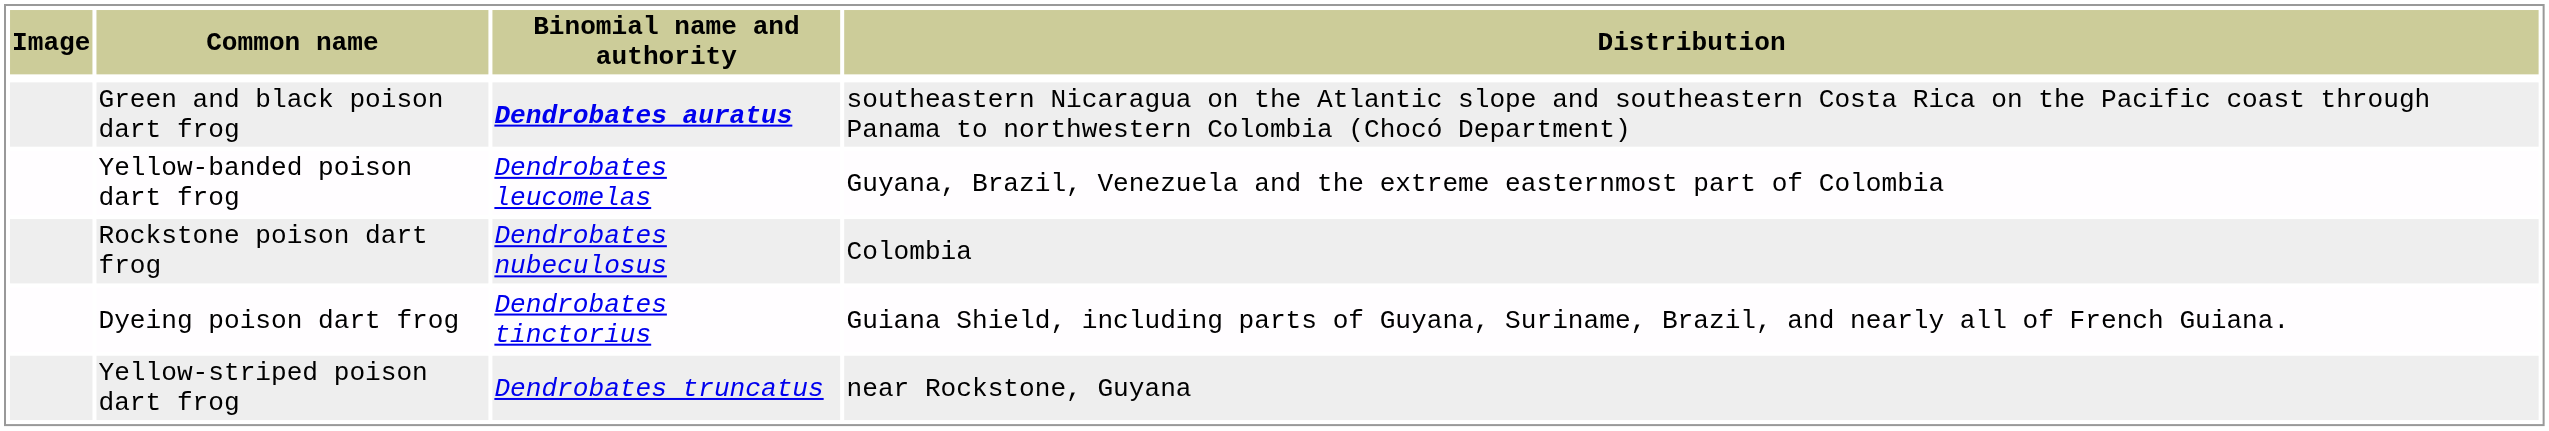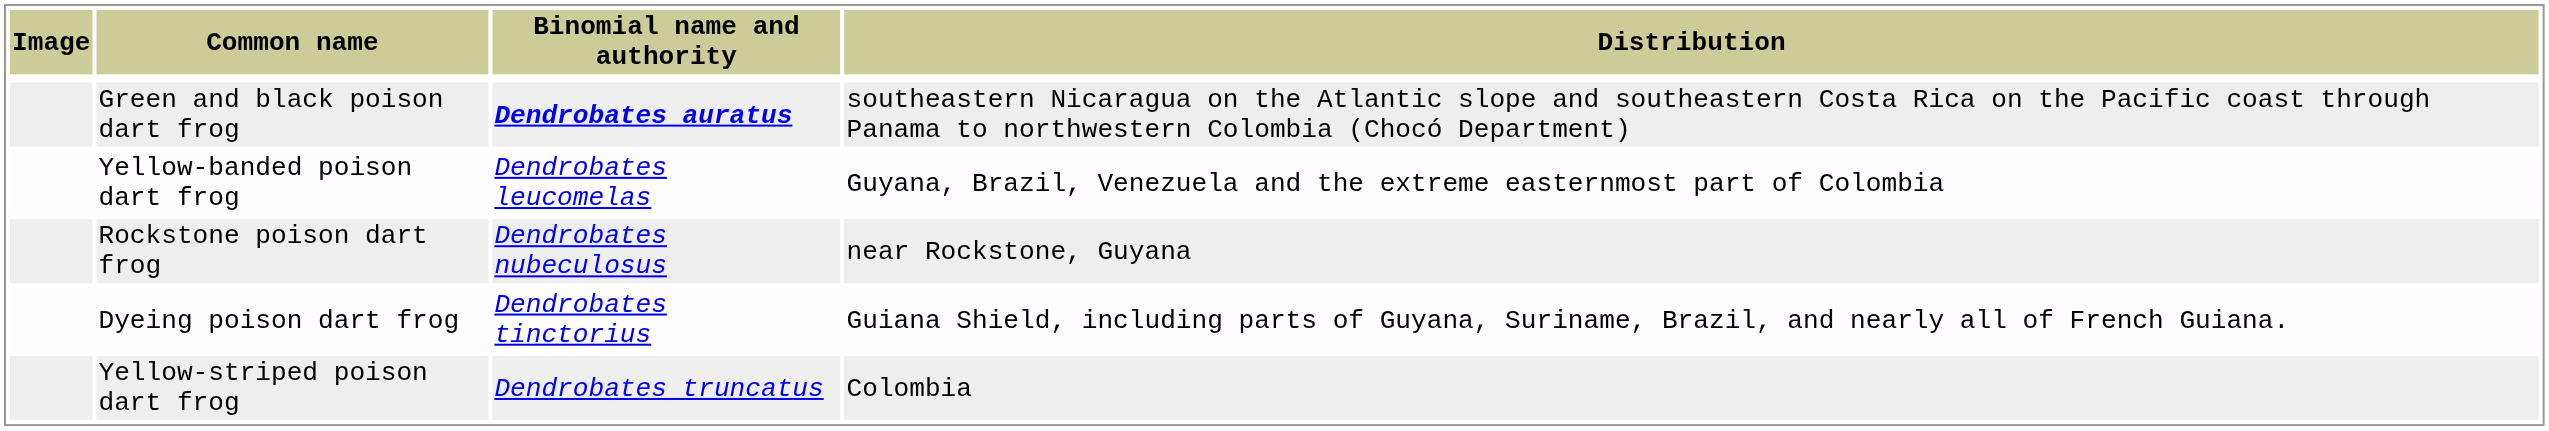Rockstone poison dart frog | Distribution: Colombia -> near Rockstone, Guyana
Yellow-striped poison dart frog | Distribution: near Rockstone, Guyana -> Colombia
